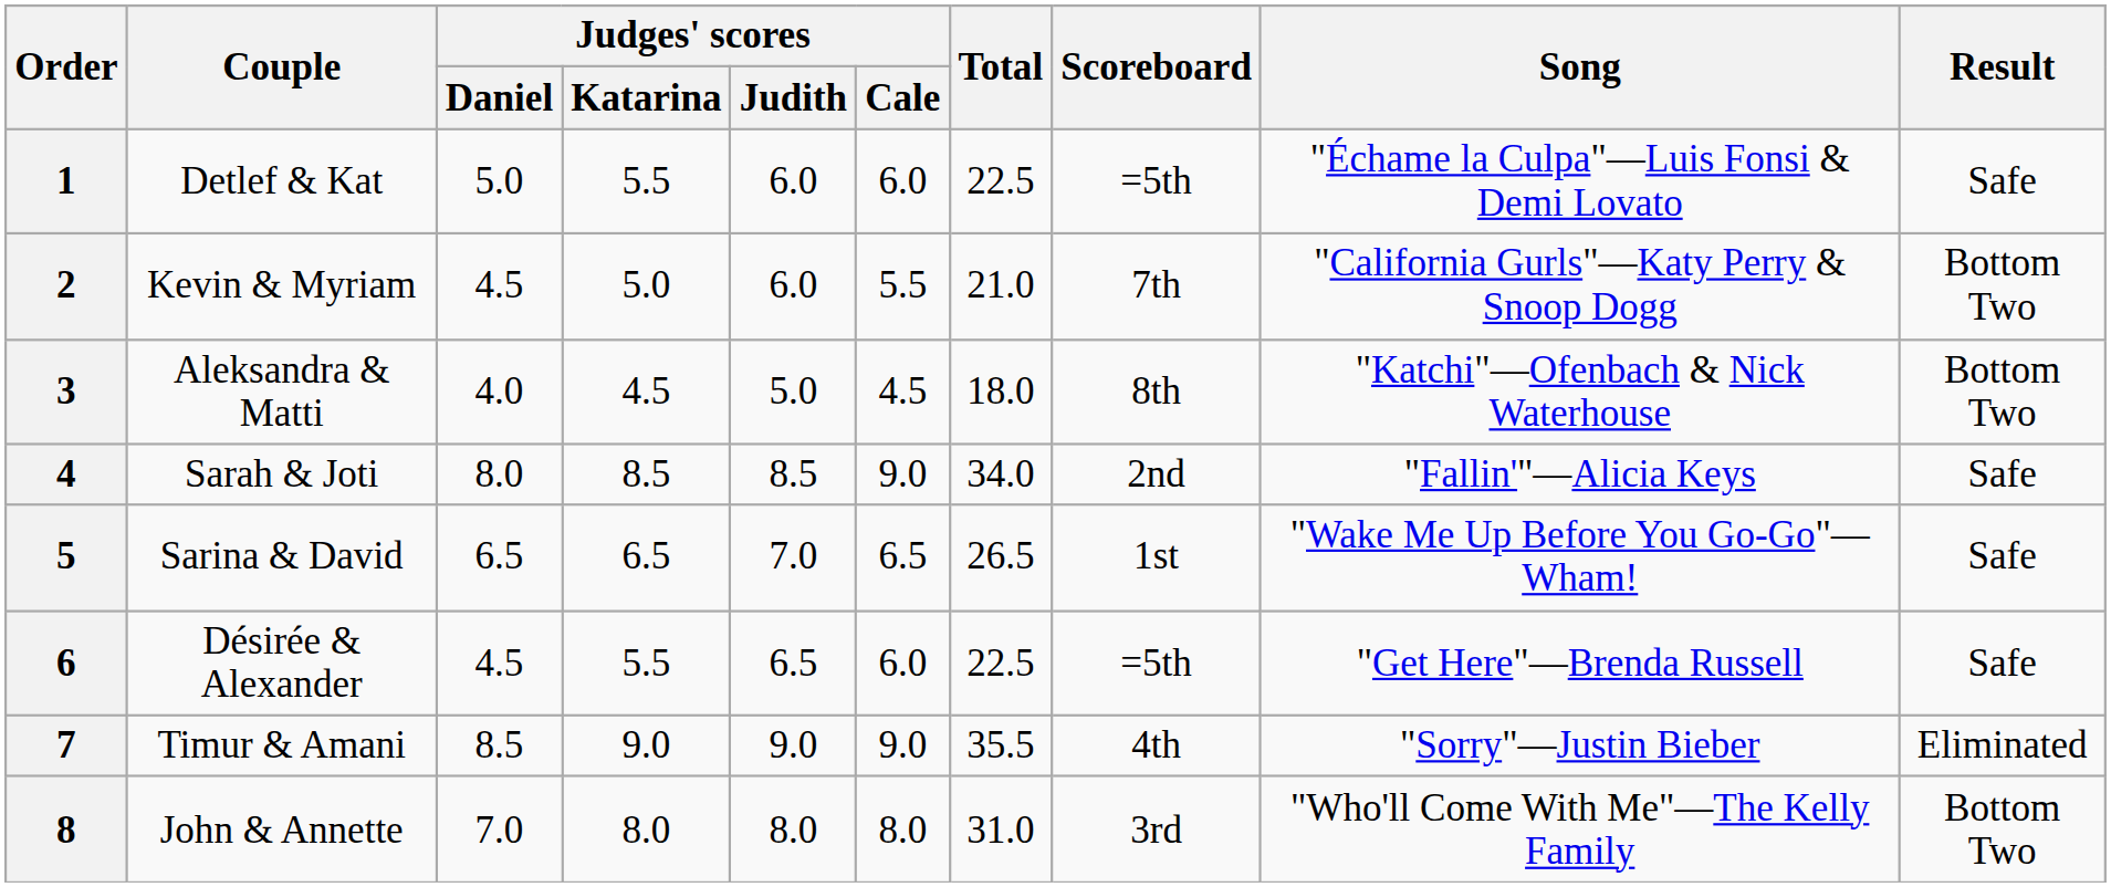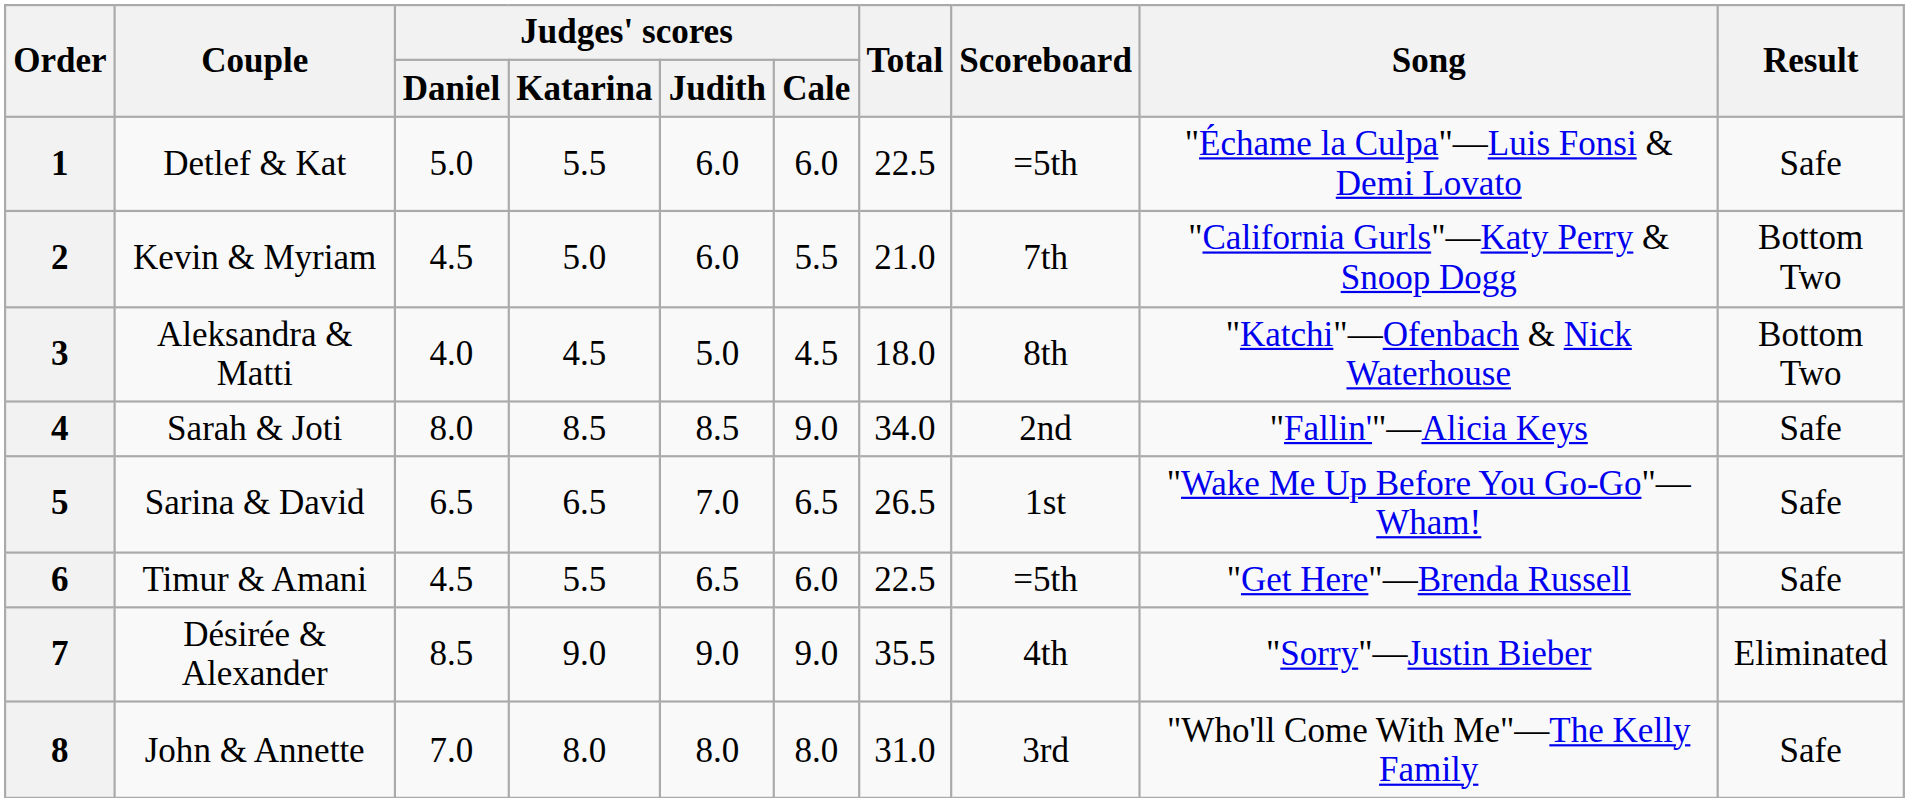6 | Couple: Désirée & Alexander -> Timur & Amani
7 | Couple: Timur & Amani -> Désirée & Alexander
8 | Result: Bottom Two -> Safe
